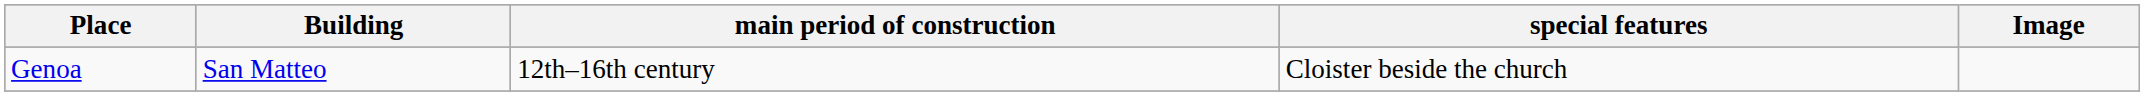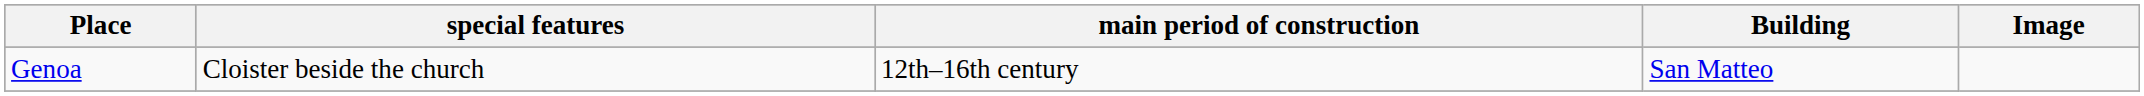columns swapped: Building <-> special features
